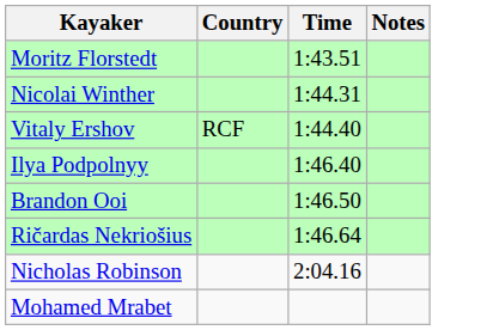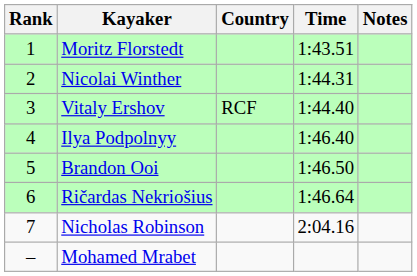+ column: Rank | 1 | 2 | 3 | 4 | 5 | 6 | 7 | –
